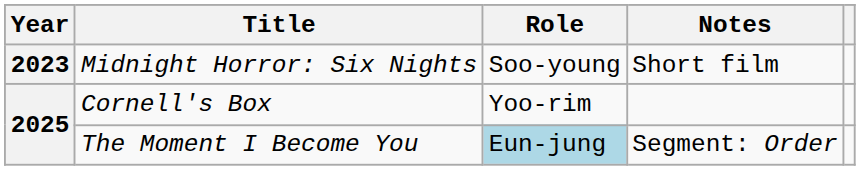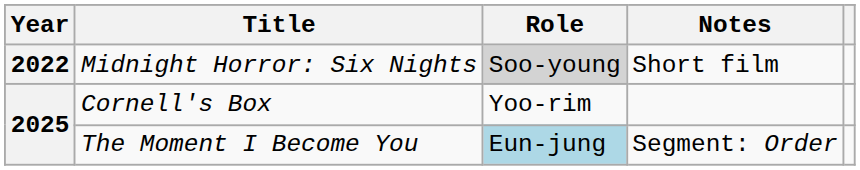Midnight Horror: Six Nights | Year: 2023 -> 2022
Midnight Horror: Six Nights | Role: no background -> lightgrey background
